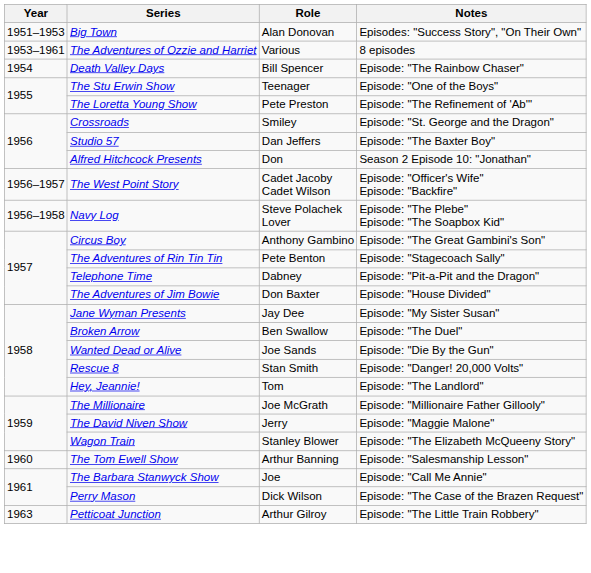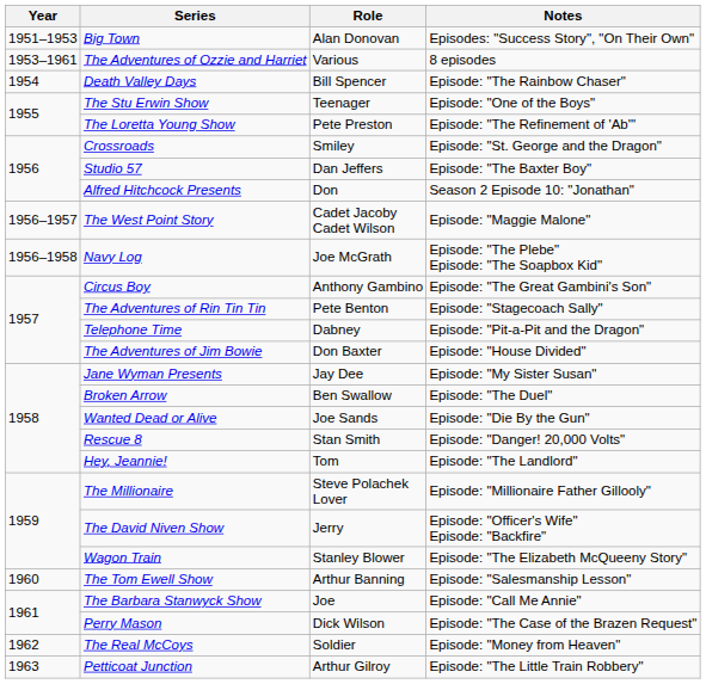The West Point Story | Notes: Episode: "Officer's Wife" Episode: "Backfire" -> Episode: "Maggie Malone"
Navy Log | Role: Steve Polachek Lover -> Joe McGrath
The Millionaire | Role: Joe McGrath -> Steve Polachek Lover
The David Niven Show | Notes: Episode: "Maggie Malone" -> Episode: "Officer's Wife" Episode: "Backfire"
+ row: 1962 | The Real McCoys | Soldier | Episode: "Money from Heaven"
